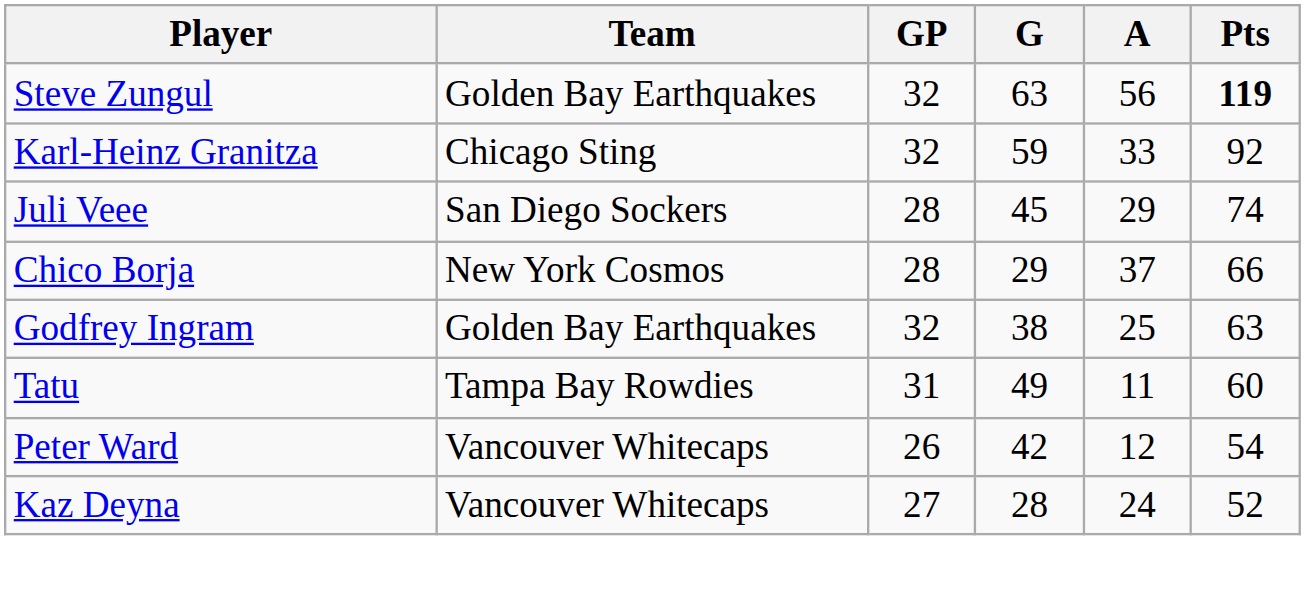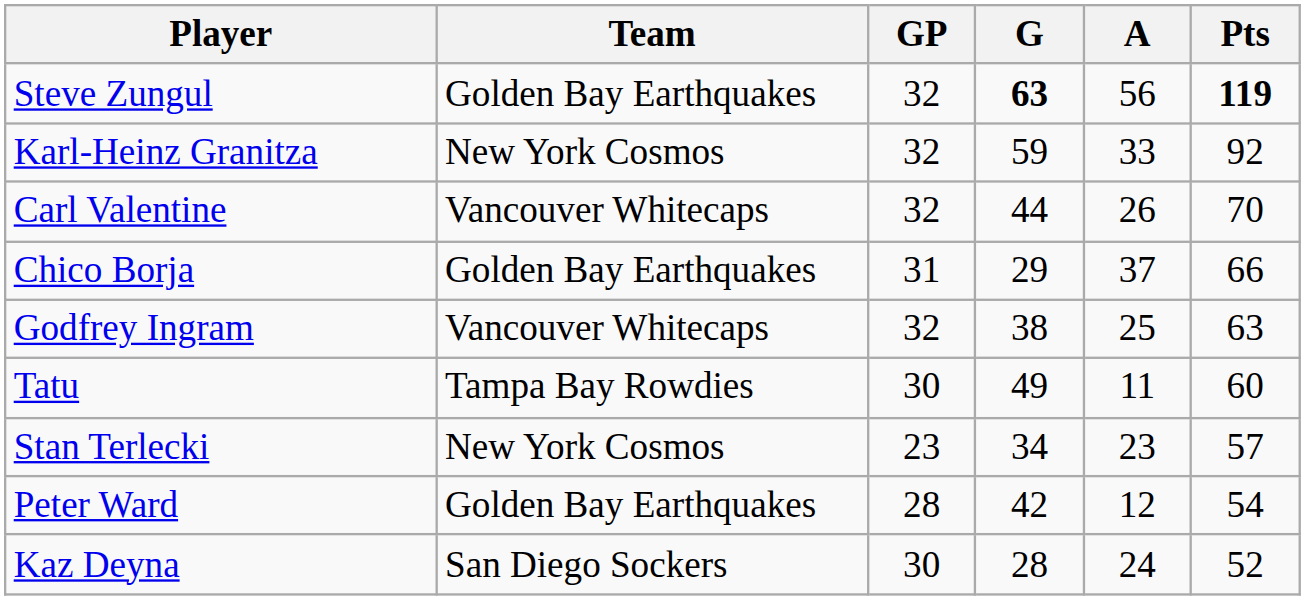Steve Zungul | G: normal -> bold
Karl-Heinz Granitza | Team: Chicago Sting -> New York Cosmos
- row: Juli Veee | San Diego Sockers | 28 | 45 | 29 | 74
+ row: Carl Valentine | Vancouver Whitecaps | 32 | 44 | 26 | 70
Chico Borja | Team: New York Cosmos -> Golden Bay Earthquakes
Chico Borja | GP: 28 -> 31
Godfrey Ingram | Team: Golden Bay Earthquakes -> Vancouver Whitecaps
Tatu | GP: 31 -> 30
+ row: Stan Terlecki | New York Cosmos | 23 | 34 | 23 | 57
Peter Ward | Team: Vancouver Whitecaps -> Golden Bay Earthquakes
Peter Ward | GP: 26 -> 28
Kaz Deyna | Team: Vancouver Whitecaps -> San Diego Sockers
Kaz Deyna | GP: 27 -> 30
